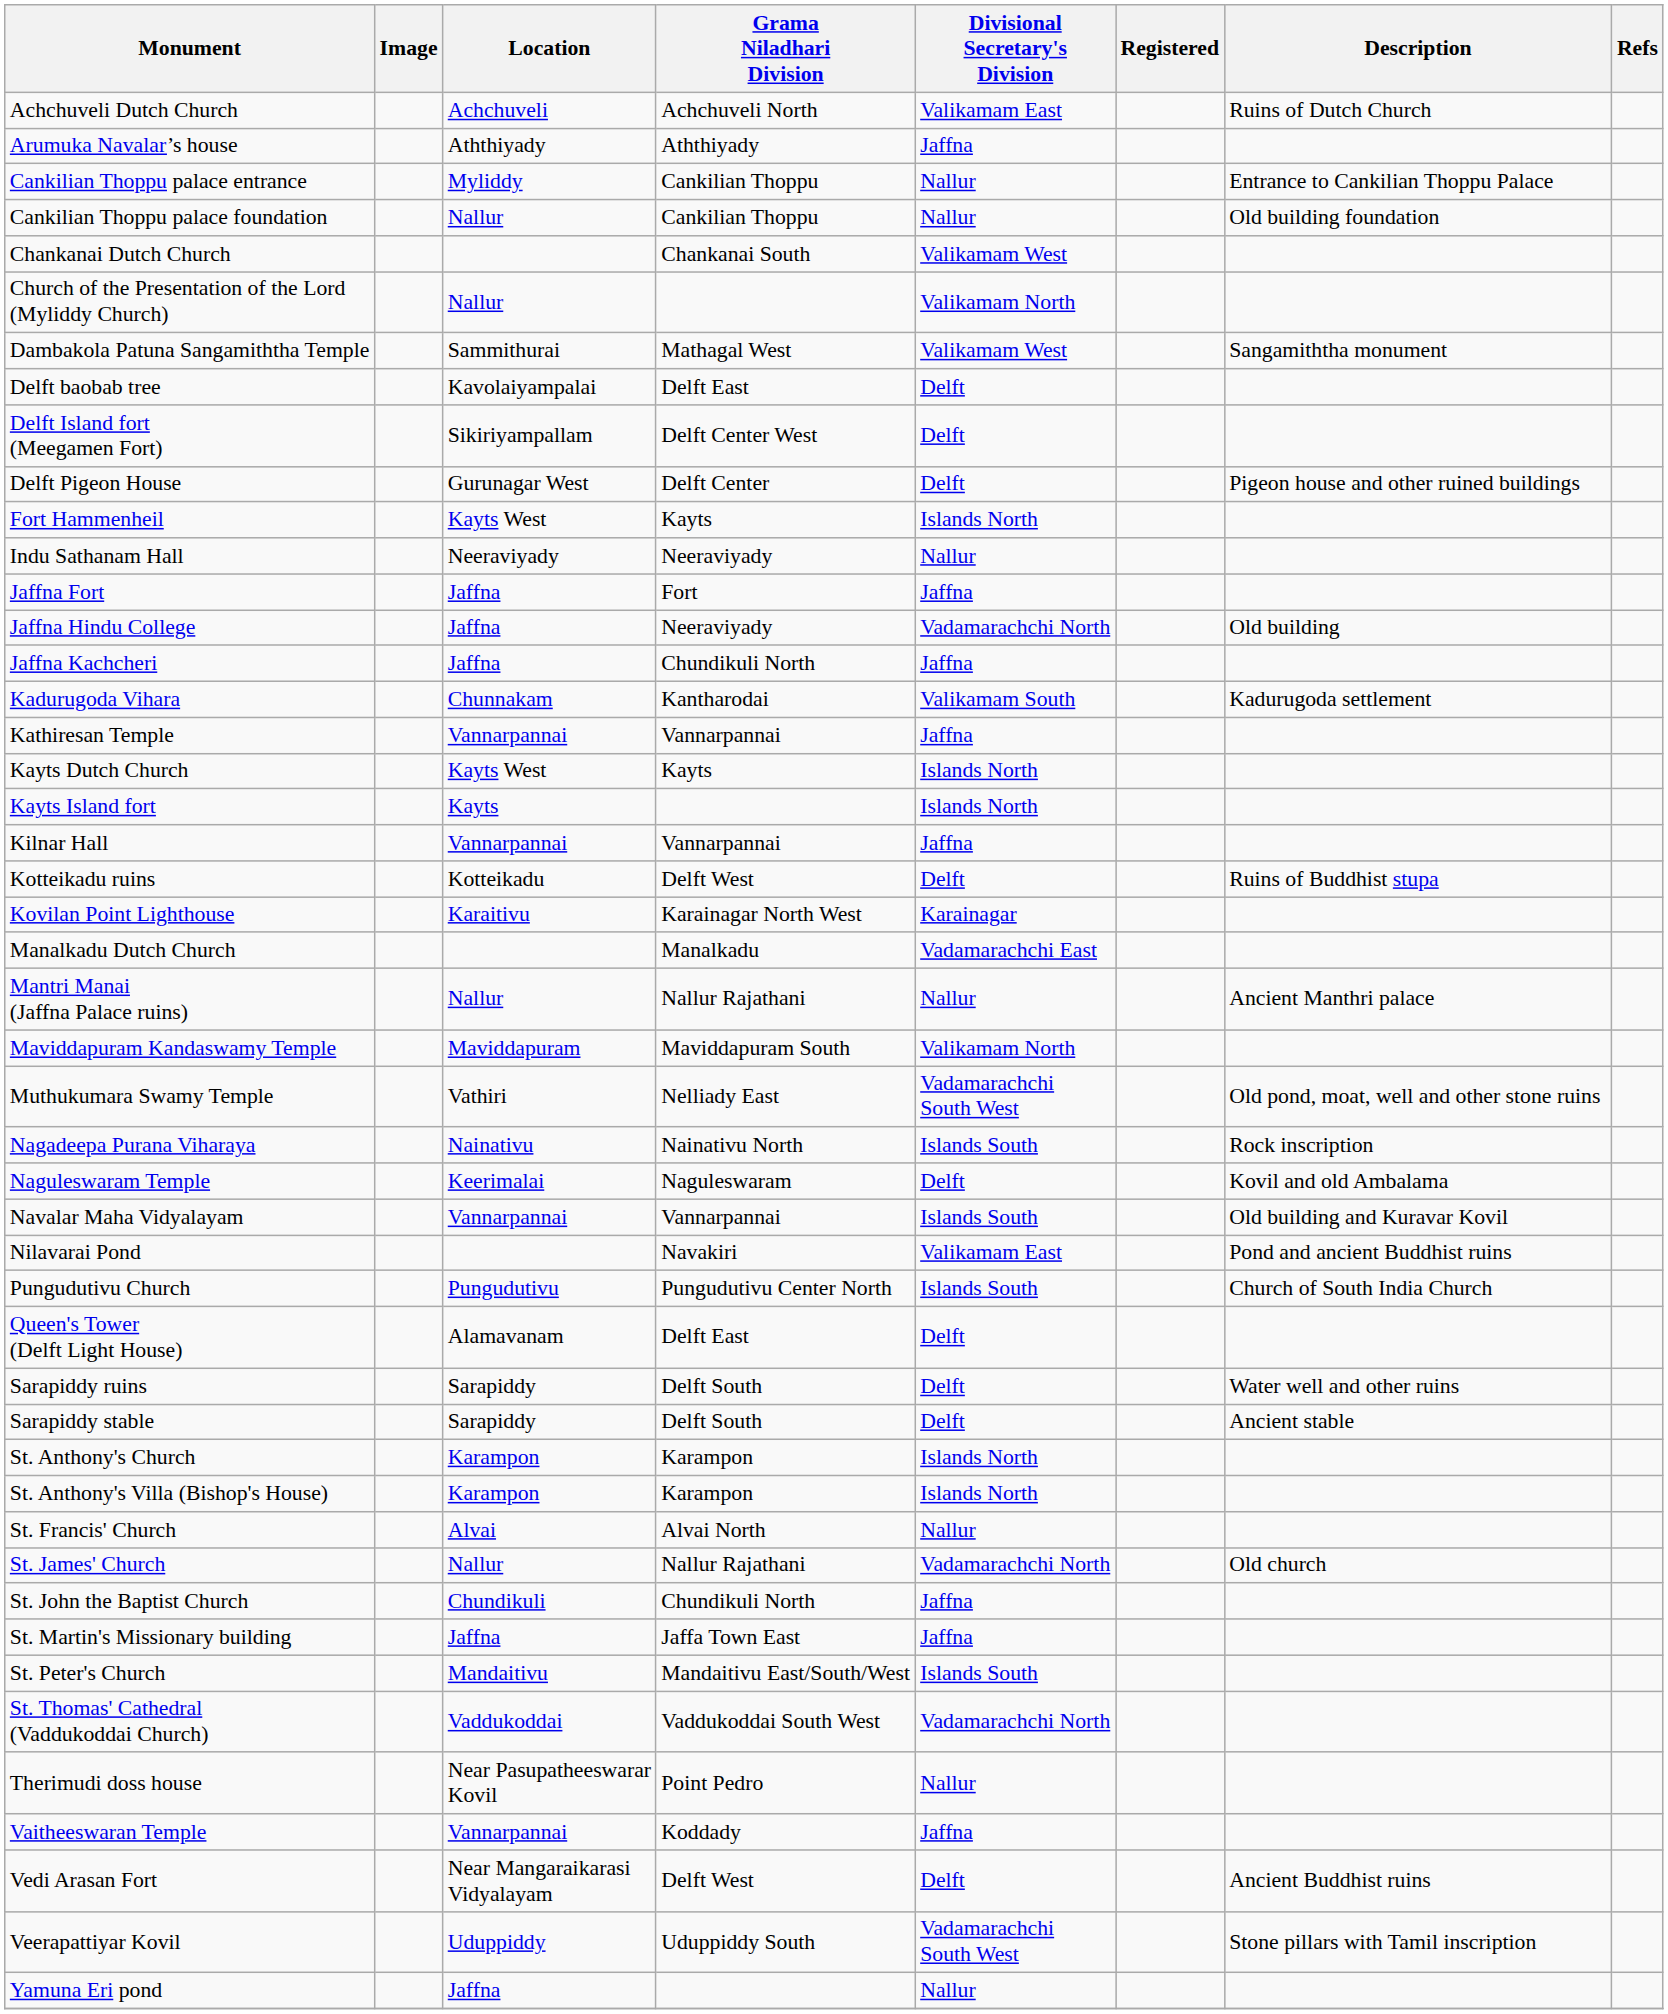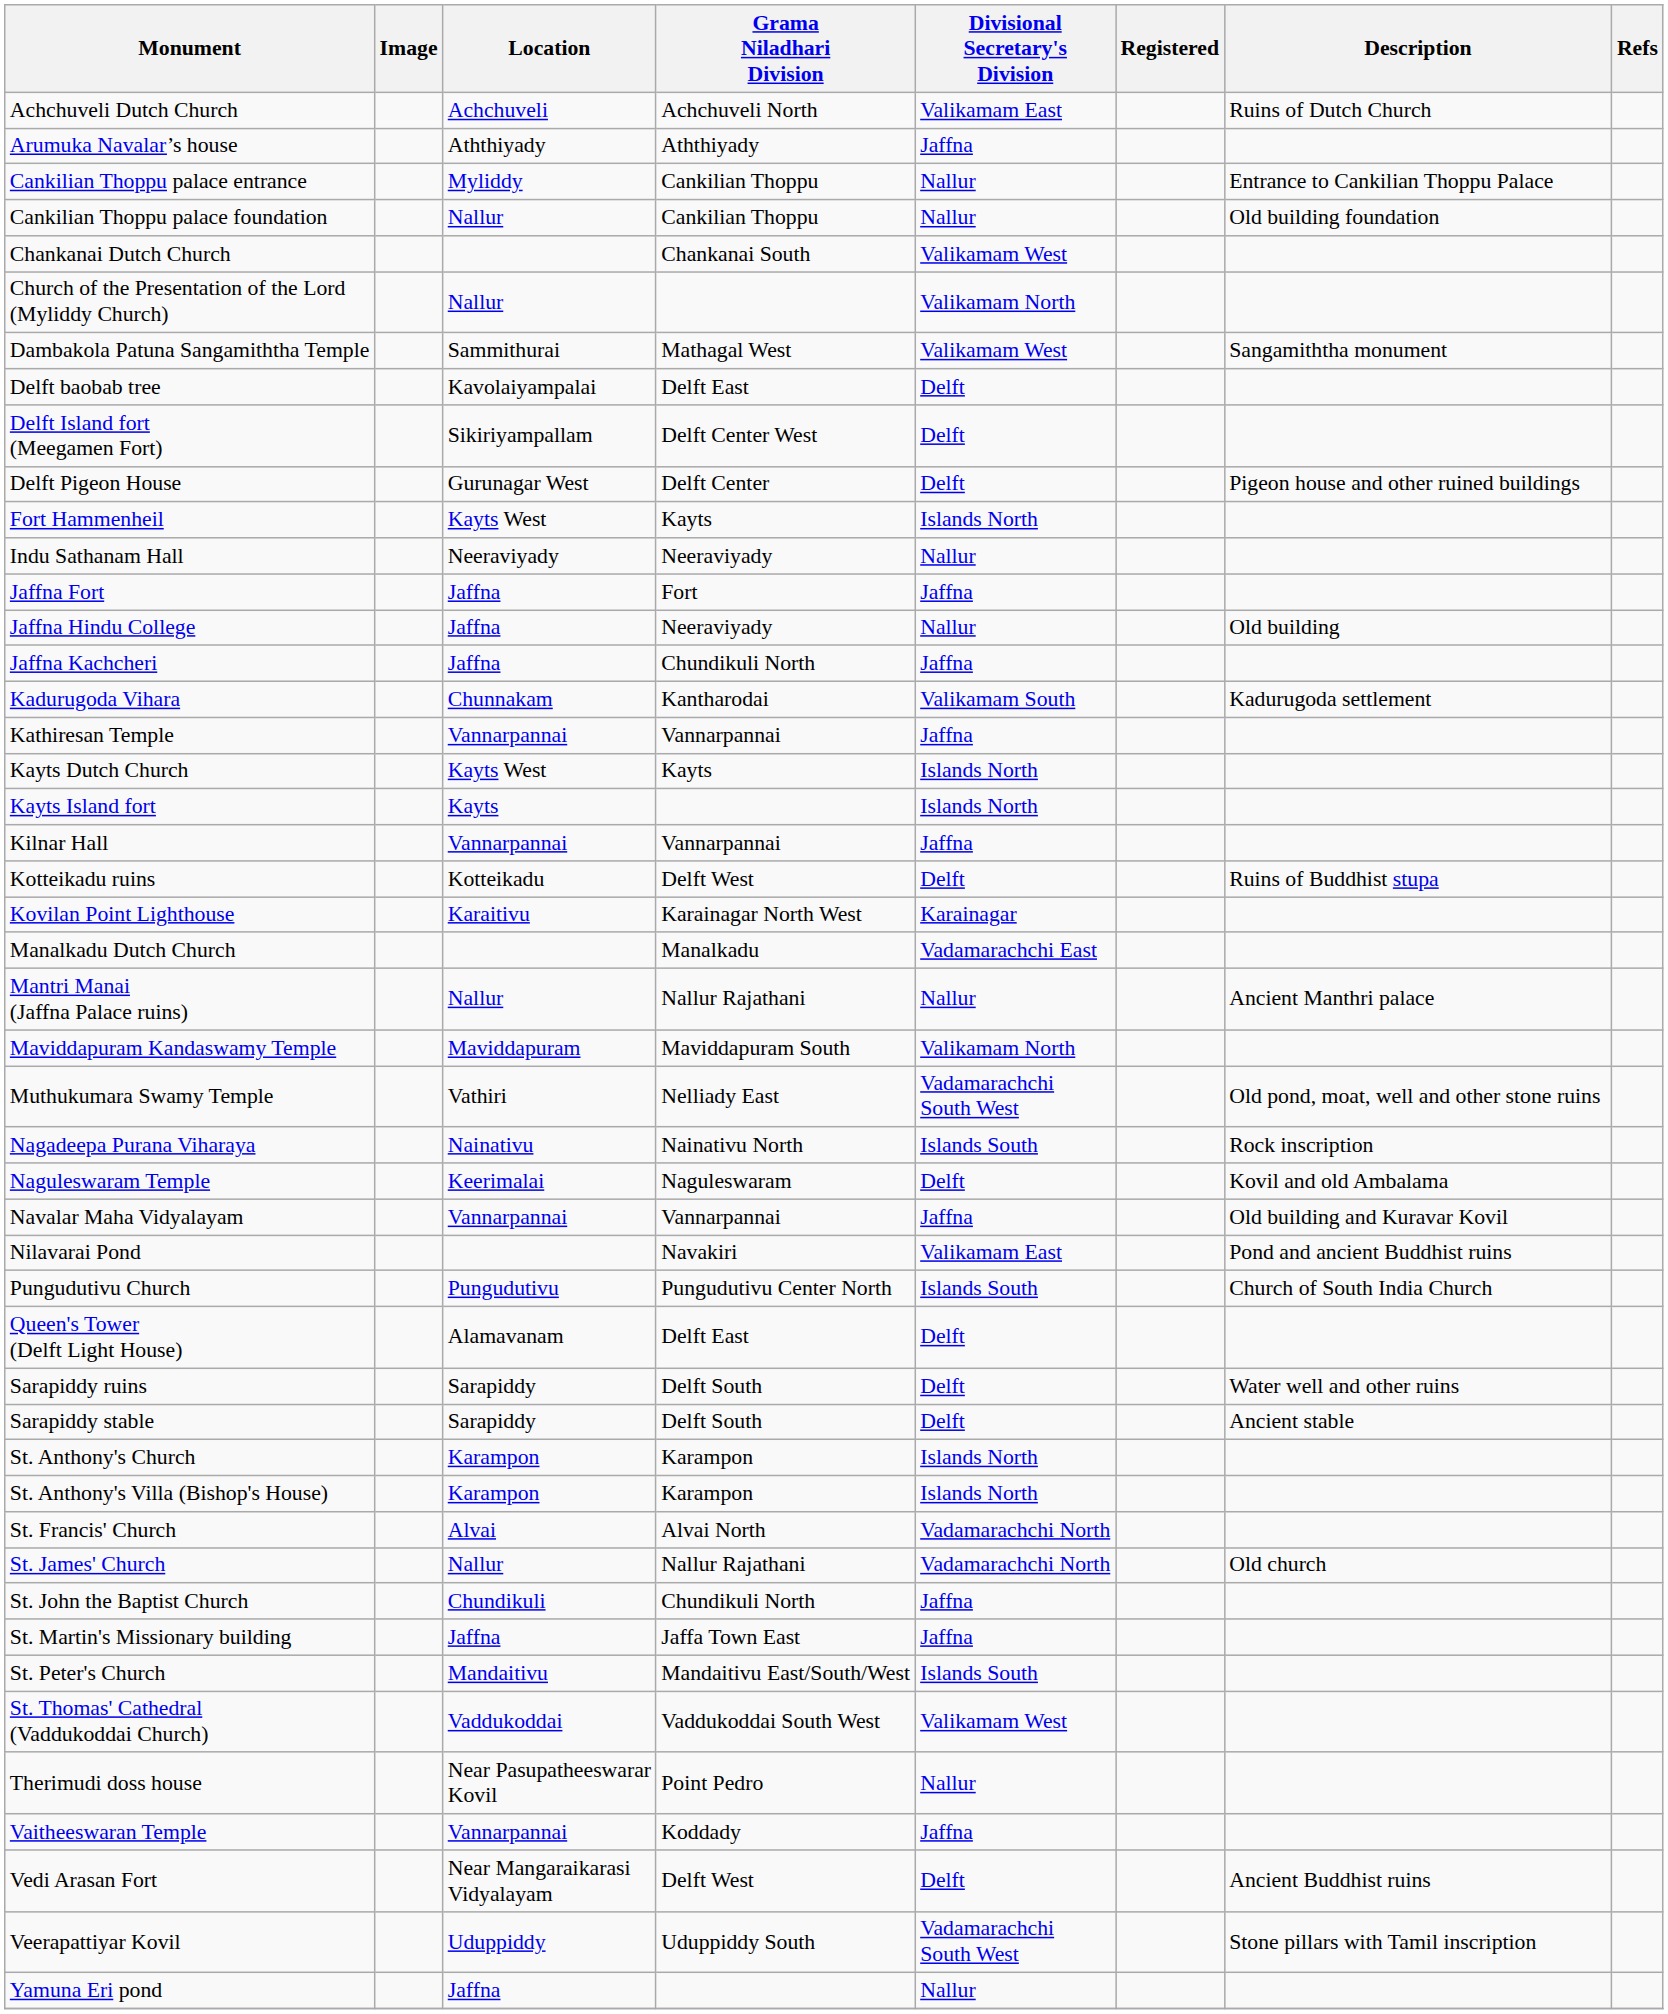Jaffna Hindu College | Divisional Secretary's Division: Vadamarachchi North -> Nallur
Navalar Maha Vidyalayam | Divisional Secretary's Division: Islands South -> Jaffna
St. Francis' Church | Divisional Secretary's Division: Nallur -> Vadamarachchi North
St. Thomas' Cathedral (Vaddukoddai Church) | Divisional Secretary's Division: Vadamarachchi North -> Valikamam West
